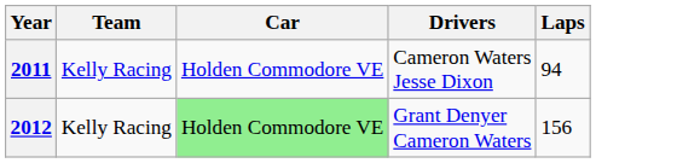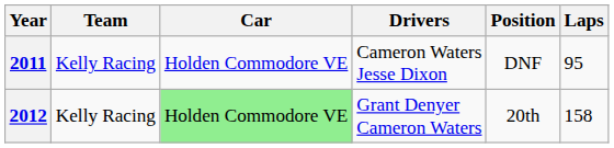+ column: Position | DNF | 20th
2011 | Laps: 94 -> 95
2012 | Laps: 156 -> 158
